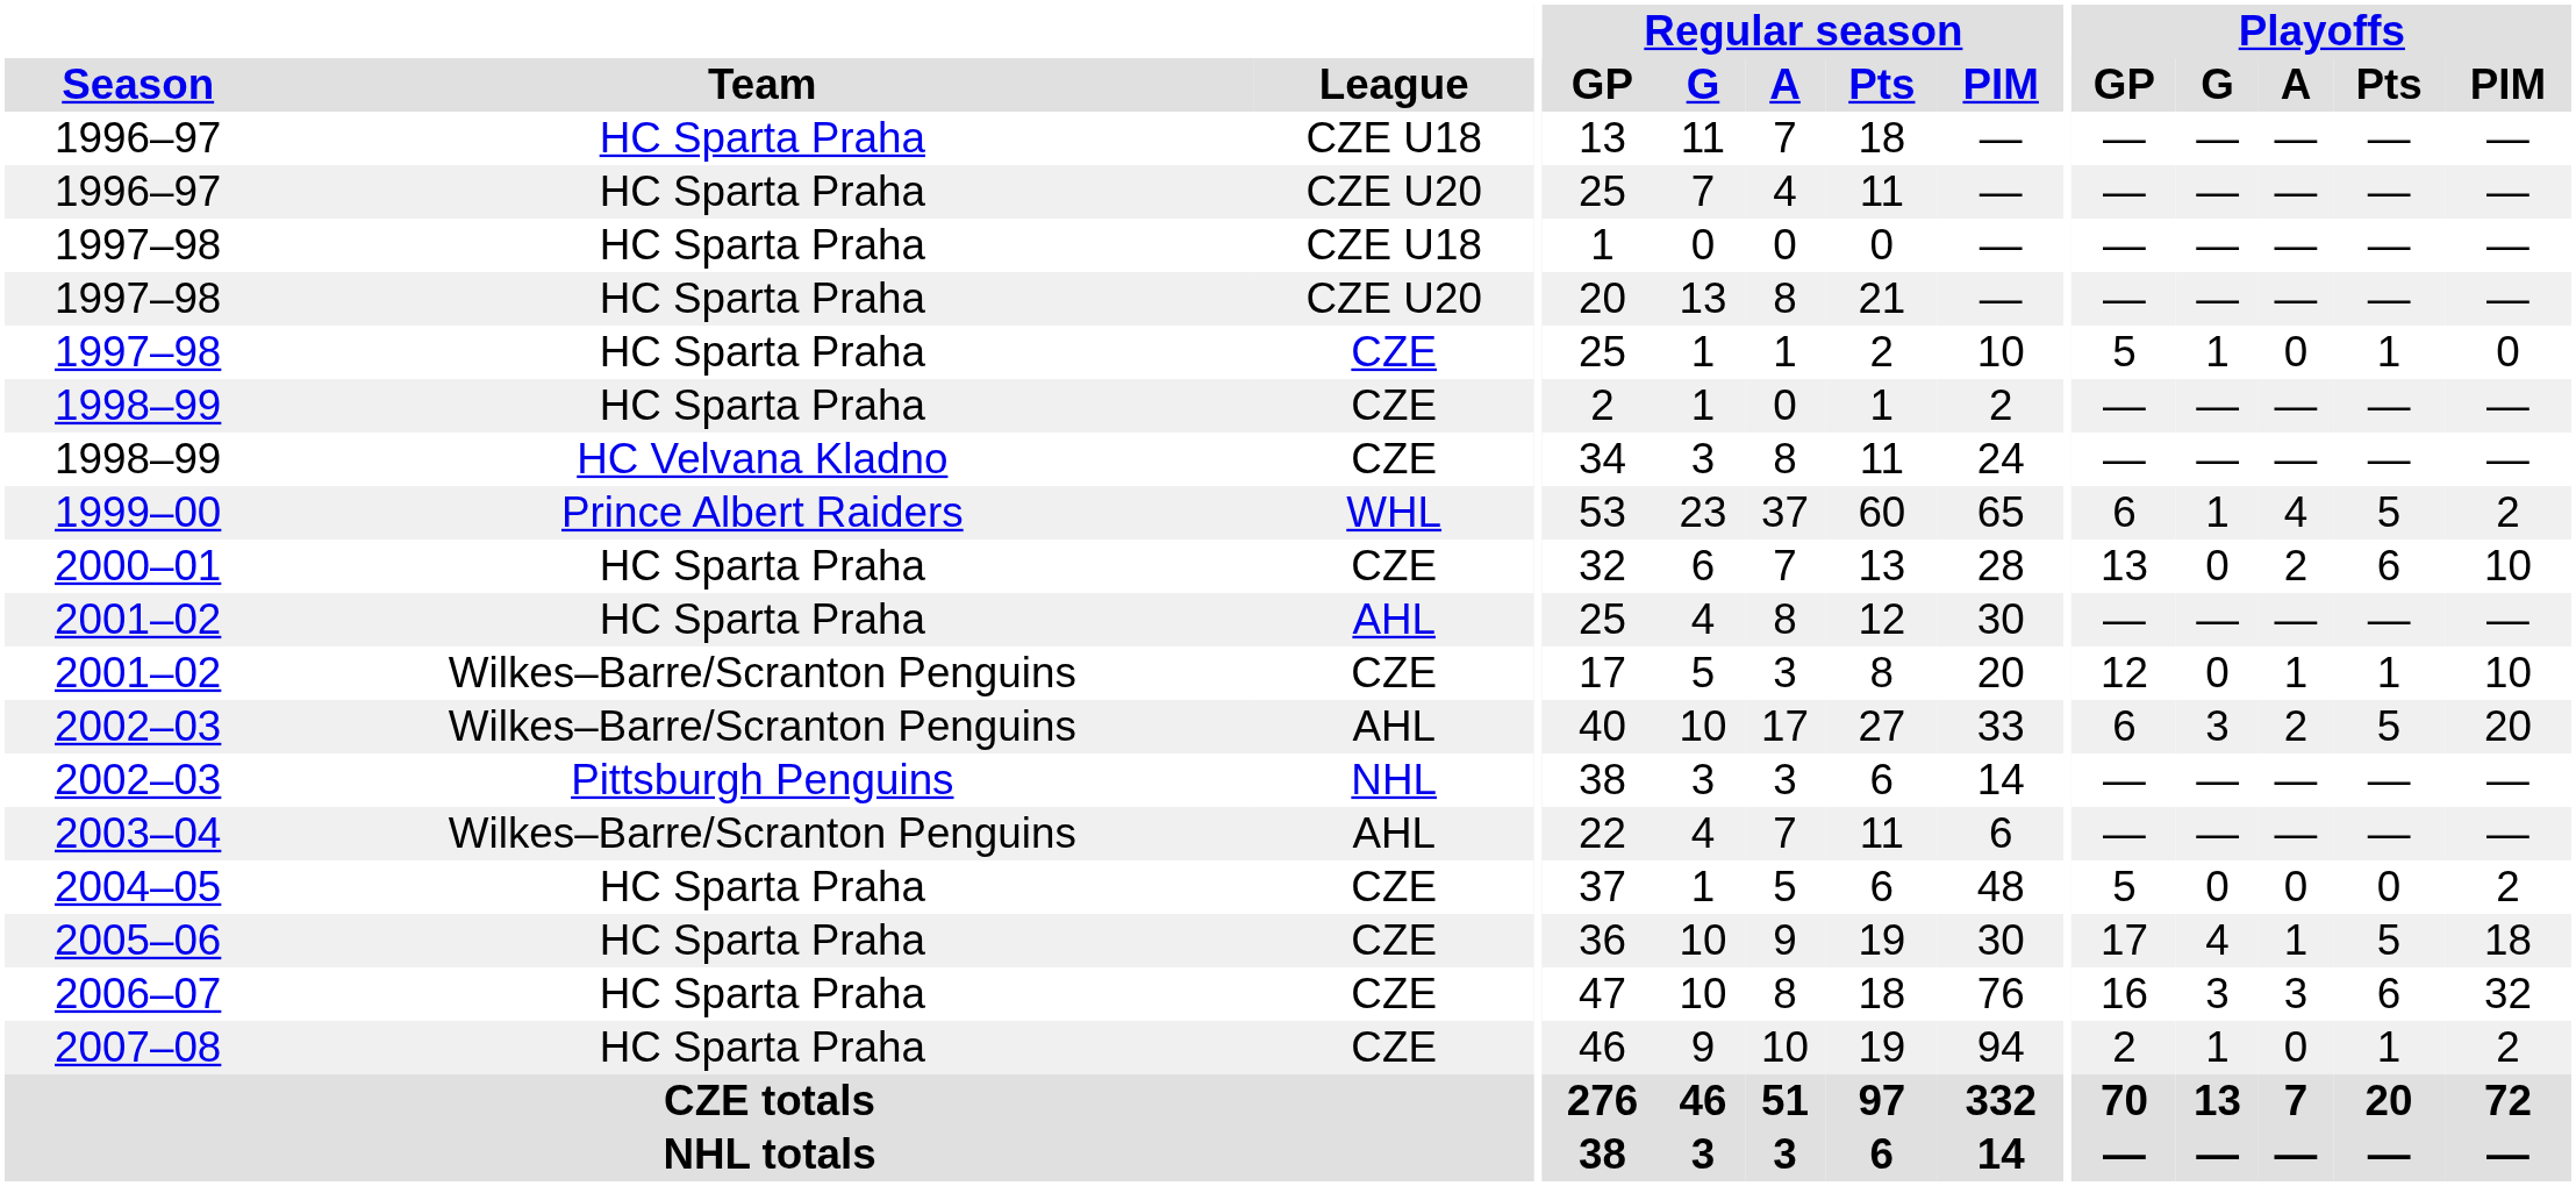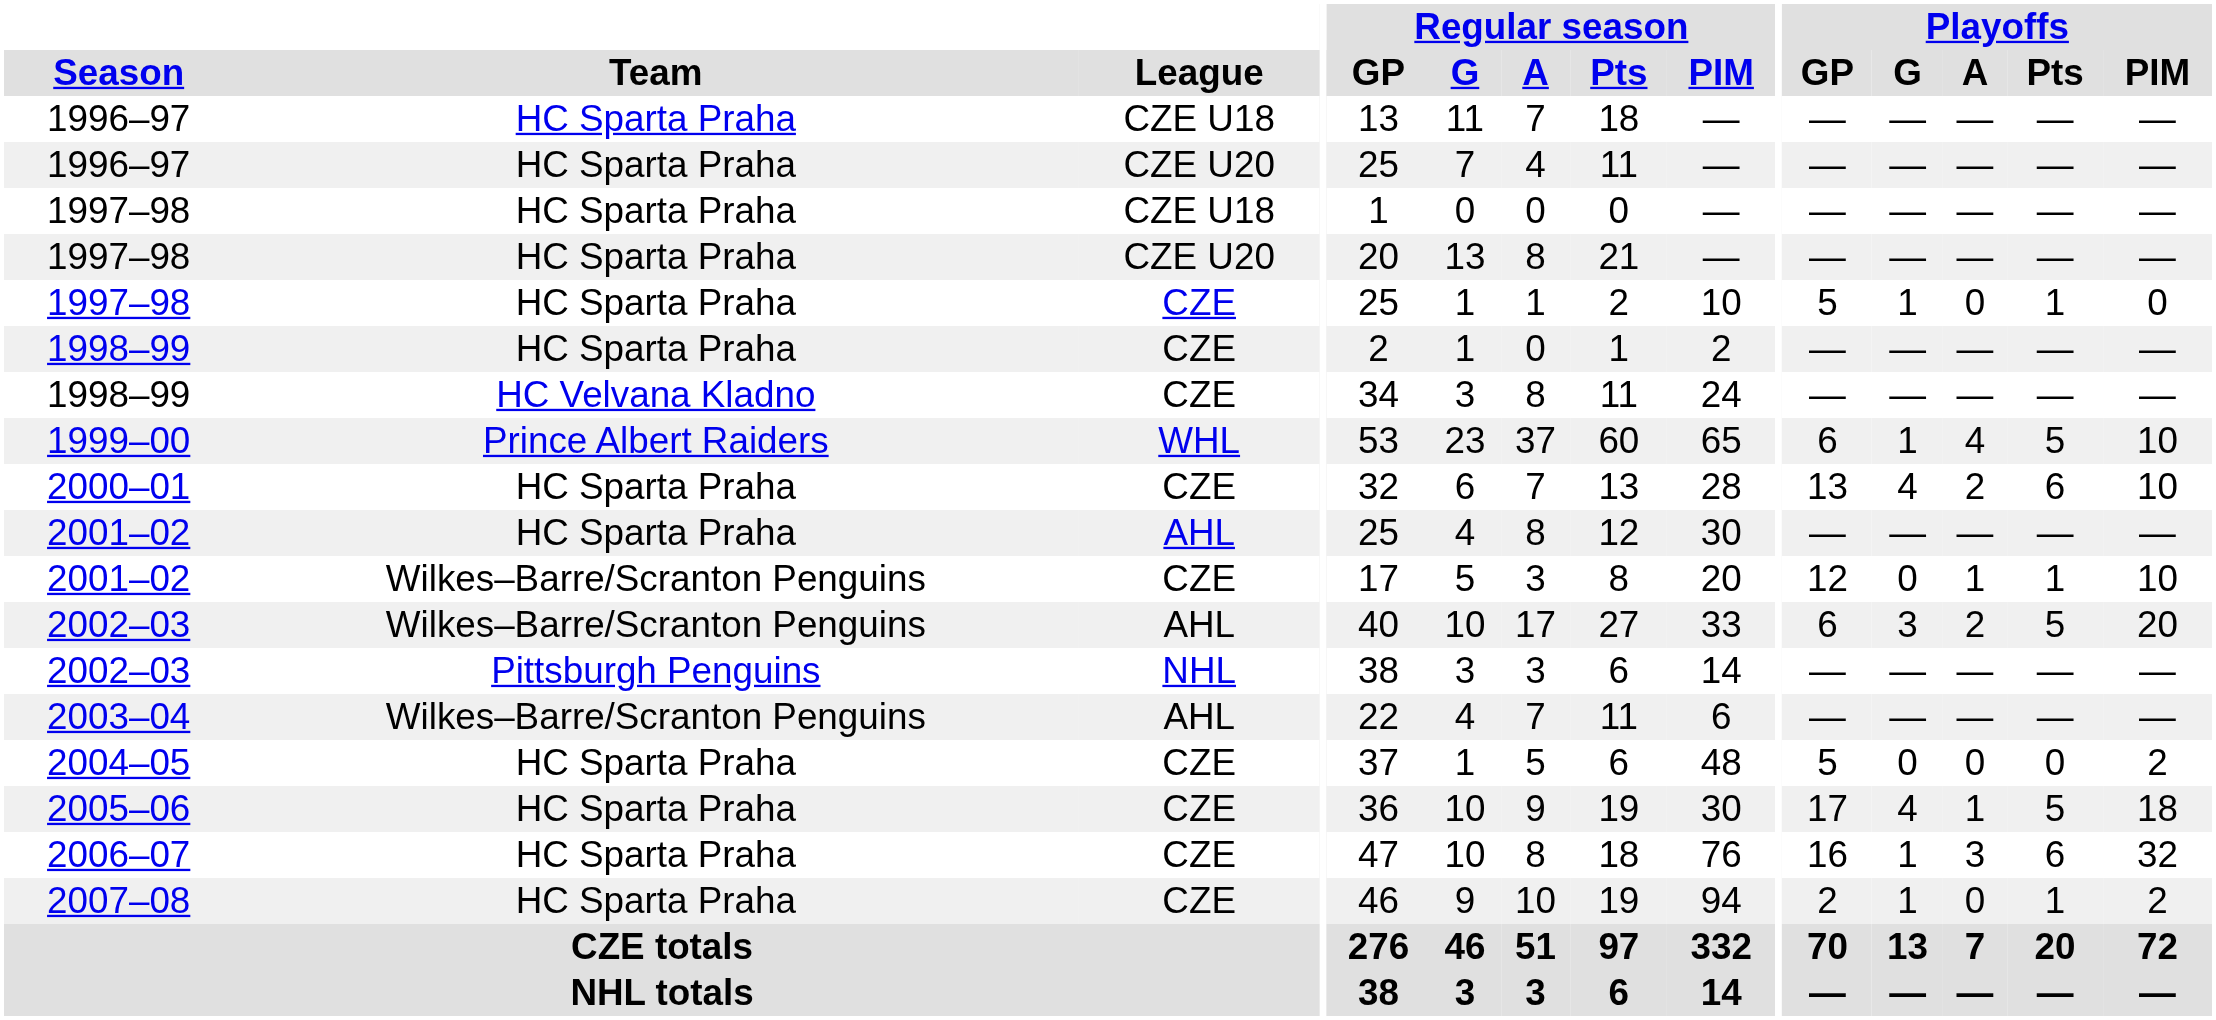1999–00 | Playoffs / PIM: 2 -> 10
2000–01 | Playoffs / G: 0 -> 4
2006–07 | Playoffs / G: 3 -> 1
